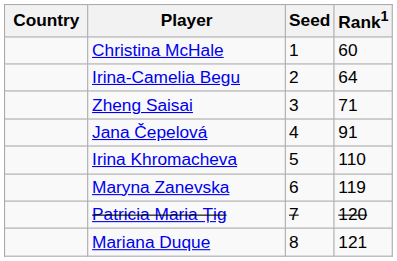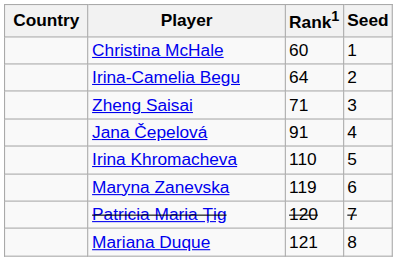columns swapped: Rank1 <-> Seed
